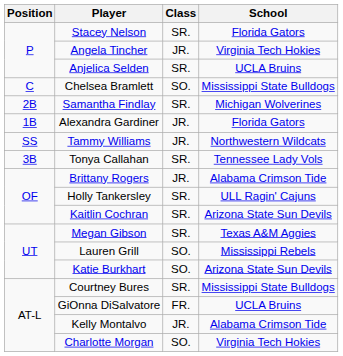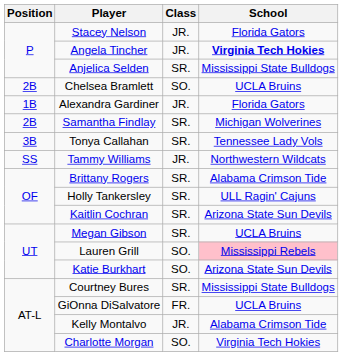Stacey Nelson | Class: SR. -> JR.
Angela Tincher | School: normal -> bold
Anjelica Selden | School: UCLA Bruins -> Mississippi State Bulldogs
Chelsea Bramlett | Position: C -> 2B
Chelsea Bramlett | School: Mississippi State Bulldogs -> UCLA Bruins
rows swapped: Alexandra Gardiner <-> Samantha Findlay
rows swapped: Tonya Callahan <-> Tammy Williams
Brittany Rogers | Class: JR. -> SR.
Megan Gibson | School: Texas A&M Aggies -> UCLA Bruins
Lauren Grill | School: no background -> pink background
